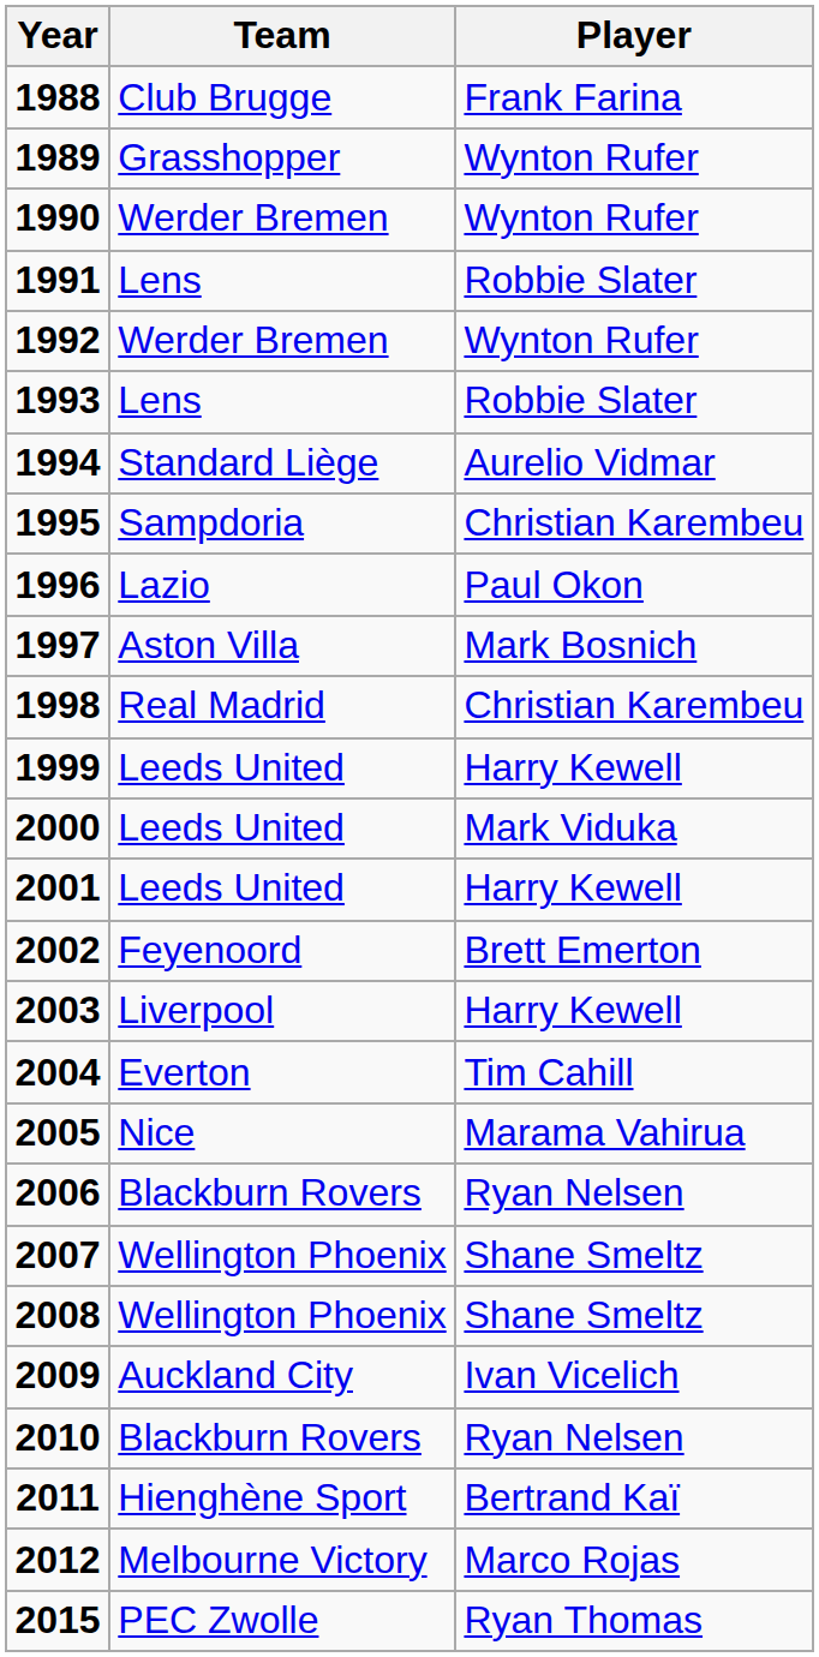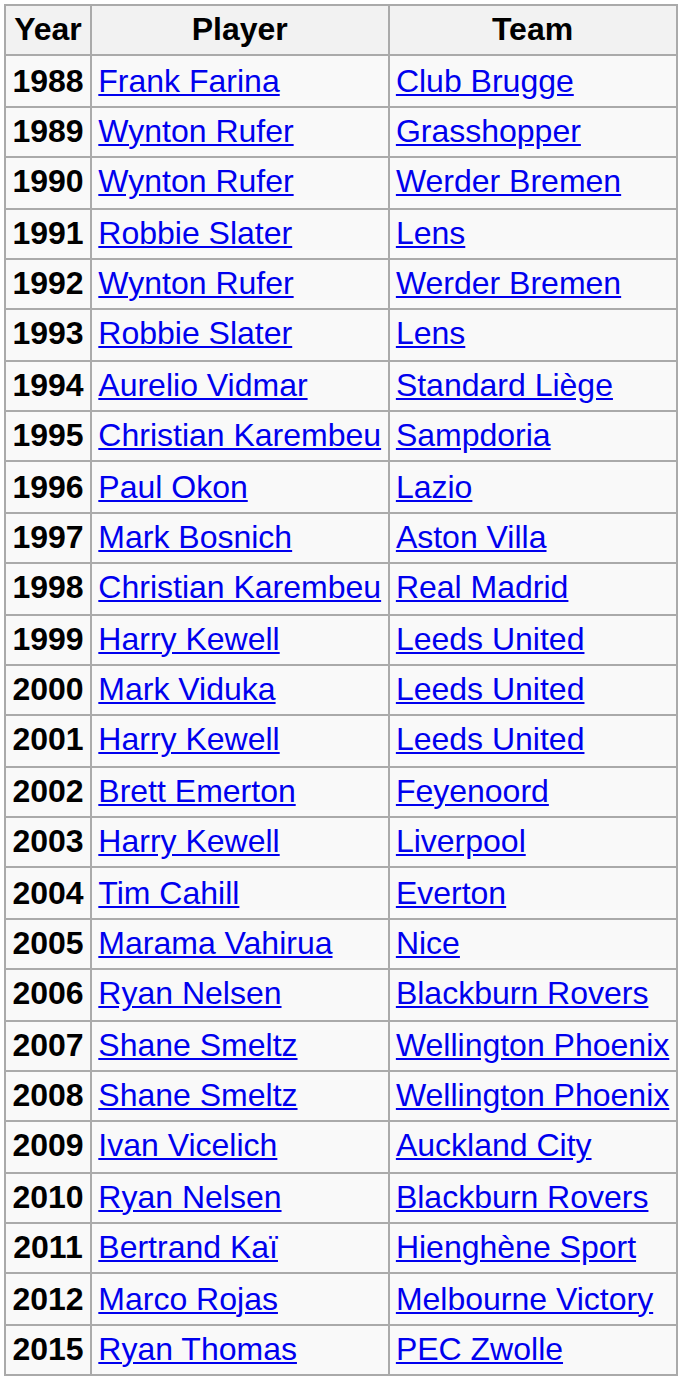columns swapped: Player <-> Team
